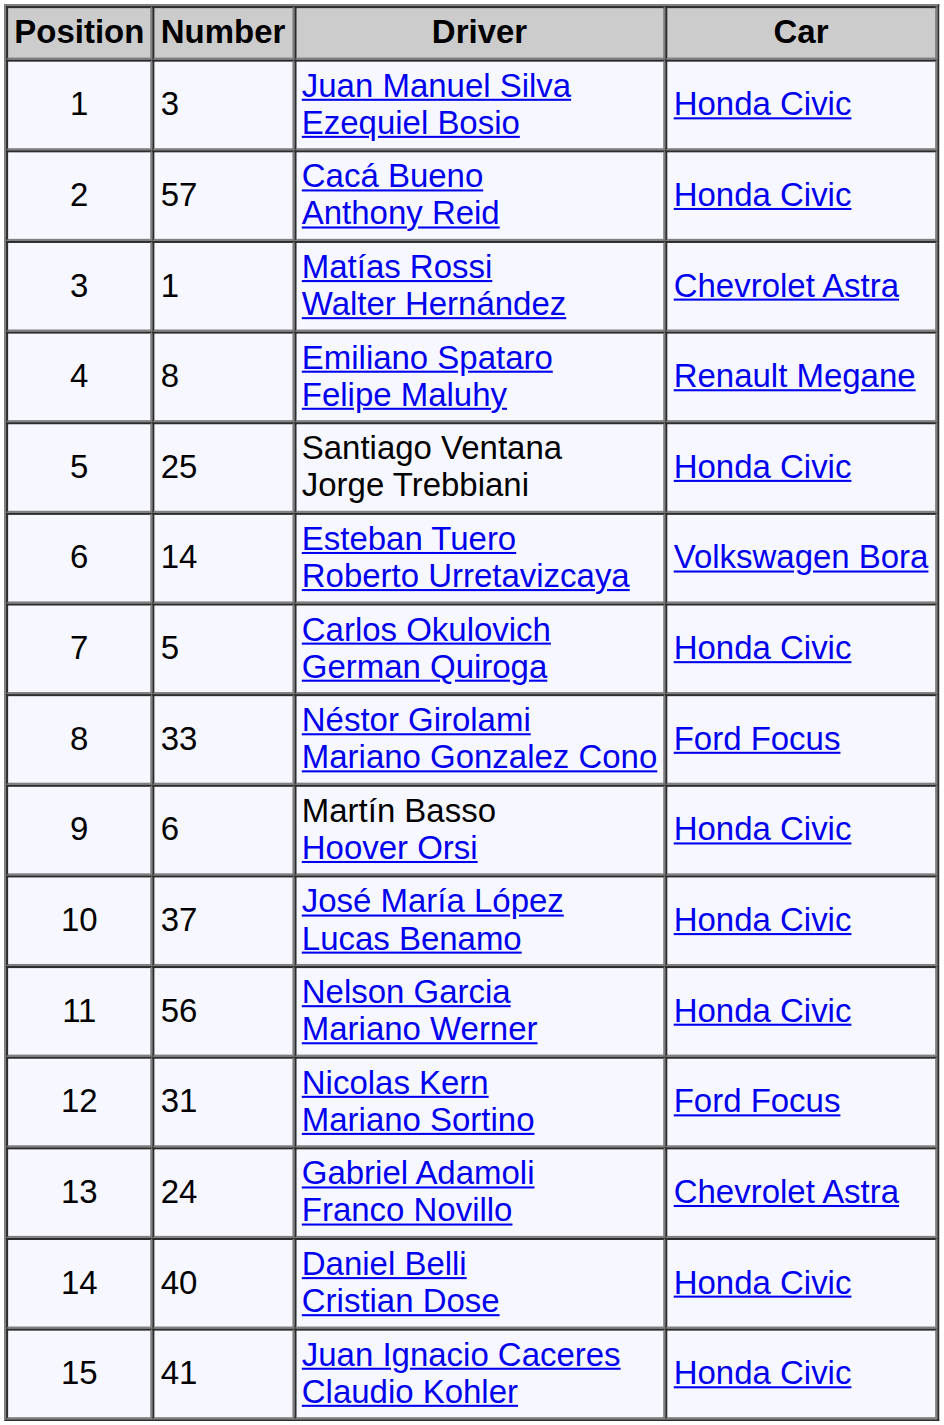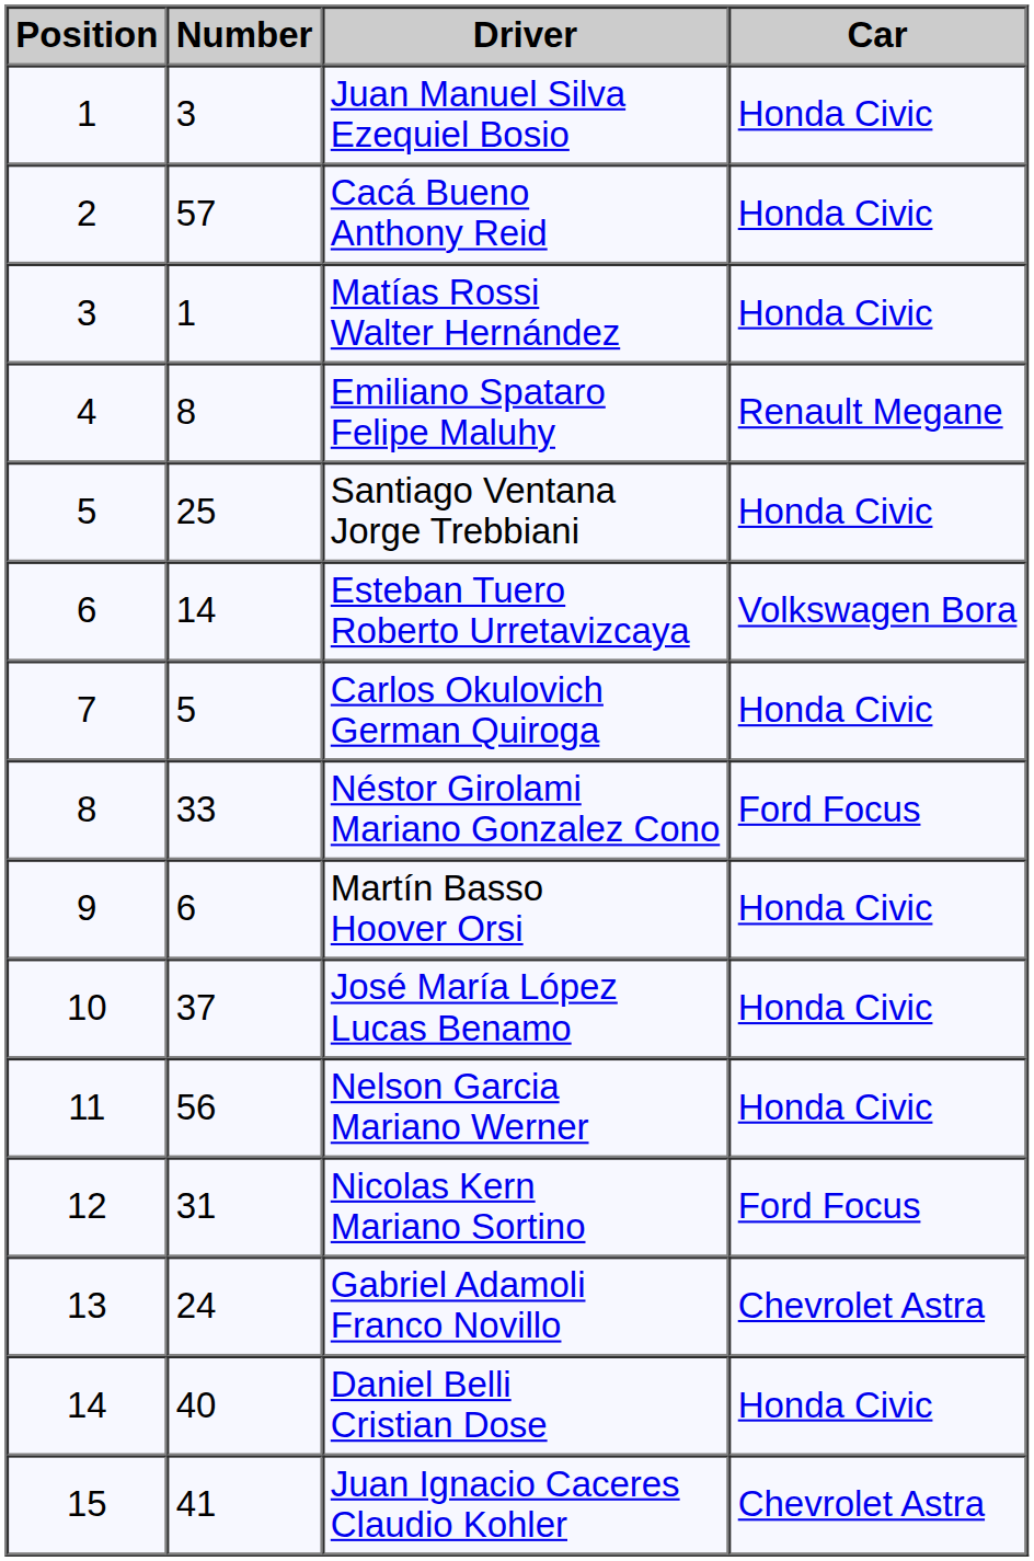Matías Rossi Walter Hernández | Car: Chevrolet Astra -> Honda Civic
Juan Ignacio Caceres Claudio Kohler | Car: Honda Civic -> Chevrolet Astra
